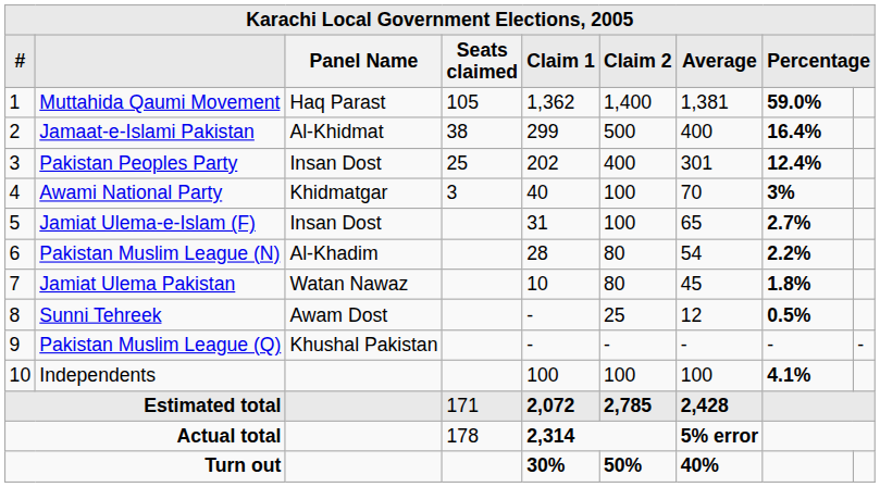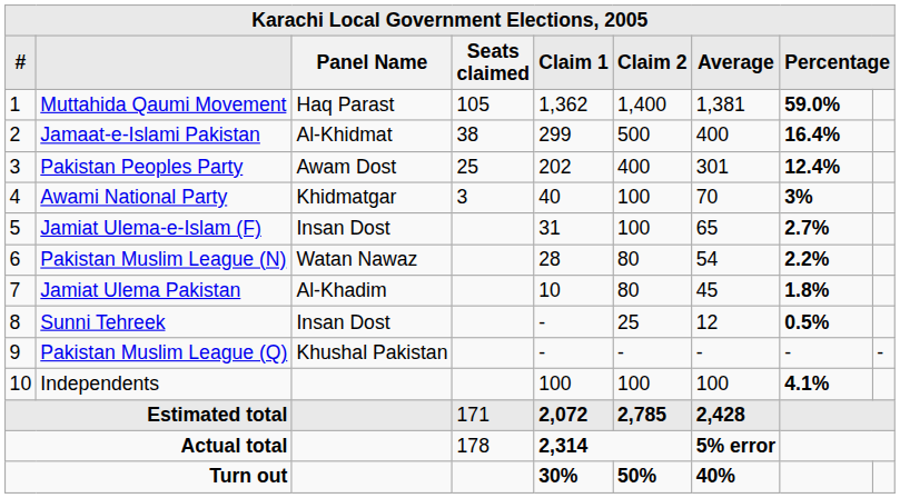Pakistan Peoples Party | Panel Name: Insan Dost -> Awam Dost
Pakistan Muslim League (N) | Panel Name: Al-Khadim -> Watan Nawaz
Jamiat Ulema Pakistan | Panel Name: Watan Nawaz -> Al-Khadim
Sunni Tehreek | Panel Name: Awam Dost -> Insan Dost
